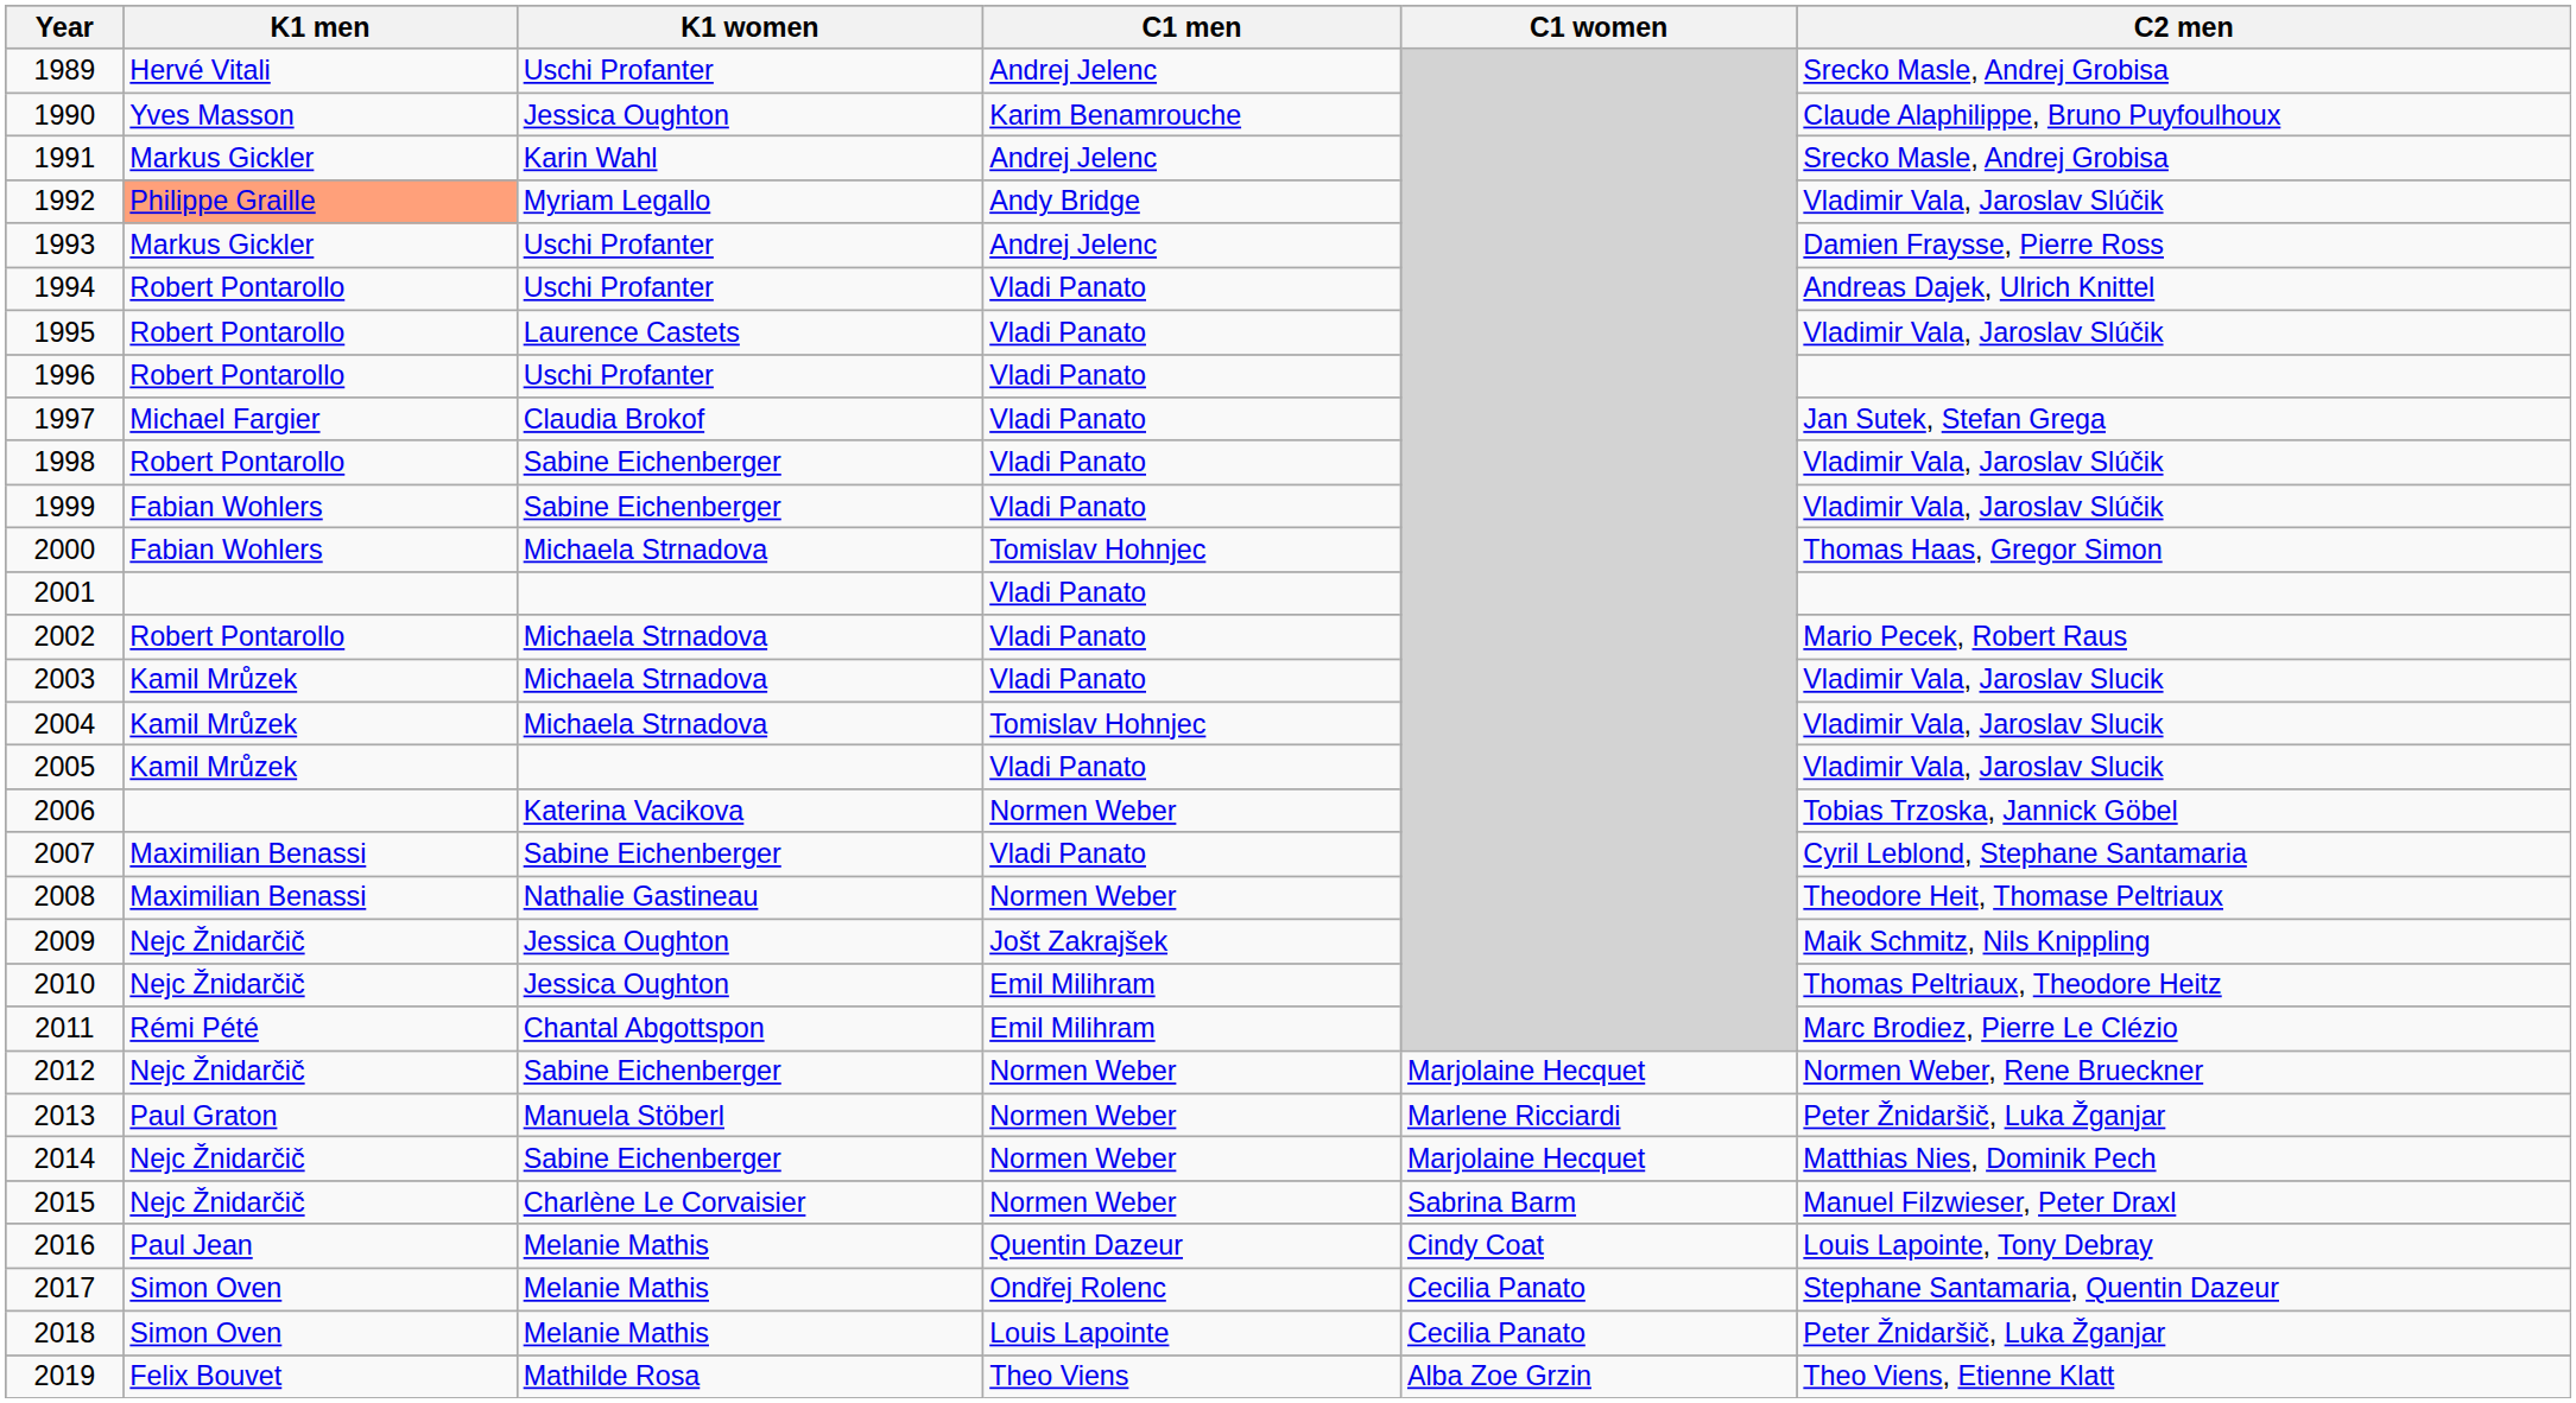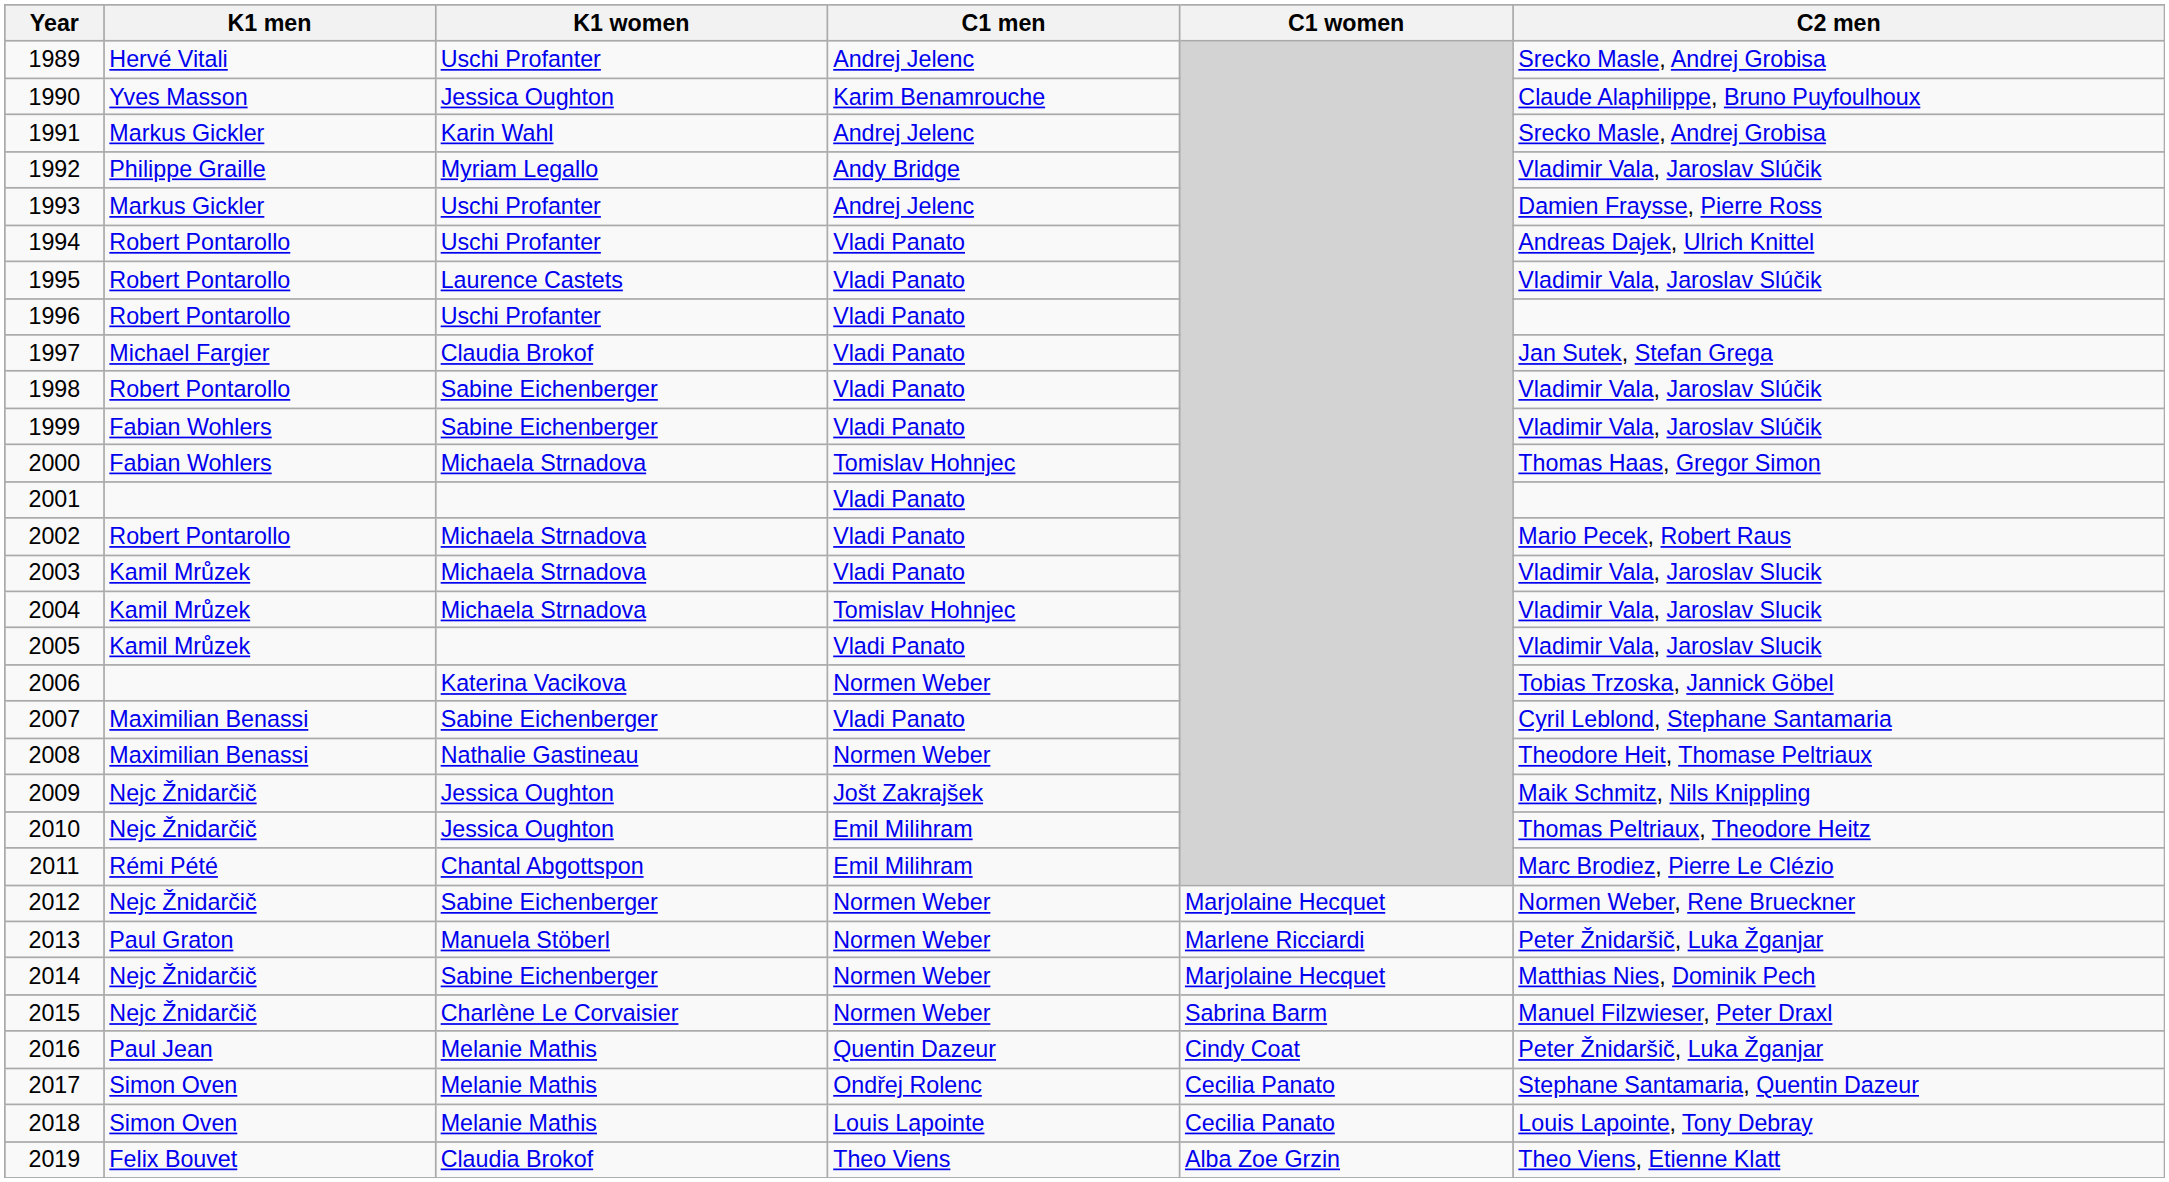1992 | K1 men: lightsalmon background -> no background
2016 | C2 men: Louis Lapointe, Tony Debray -> Peter Žnidaršič, Luka Žganjar
2018 | C2 men: Peter Žnidaršič, Luka Žganjar -> Louis Lapointe, Tony Debray
2019 | K1 women: Mathilde Rosa -> Claudia Brokof
